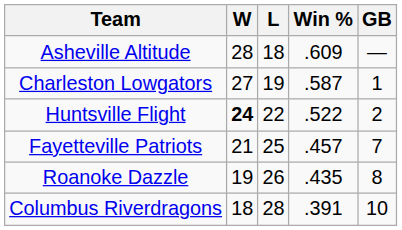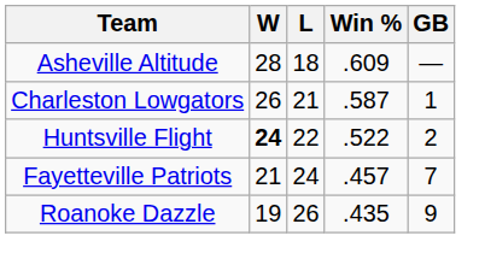Charleston Lowgators | W: 27 -> 26
Charleston Lowgators | L: 19 -> 21
Fayetteville Patriots | L: 25 -> 24
Roanoke Dazzle | GB: 8 -> 9
- row: Columbus Riverdragons | 18 | 28 | .391 | 10
